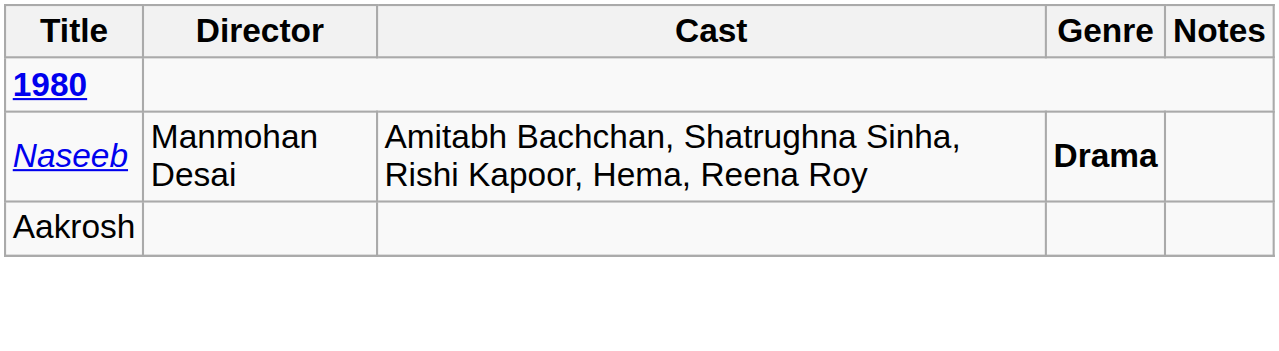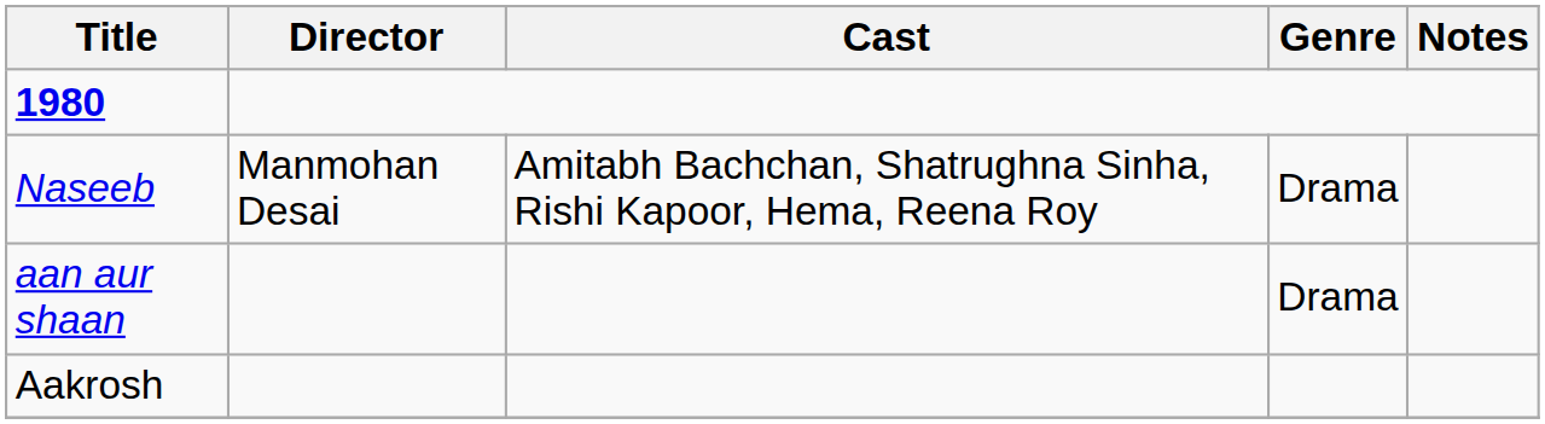Naseeb | Genre: bold -> normal
+ row: aan aur shaan | Drama
